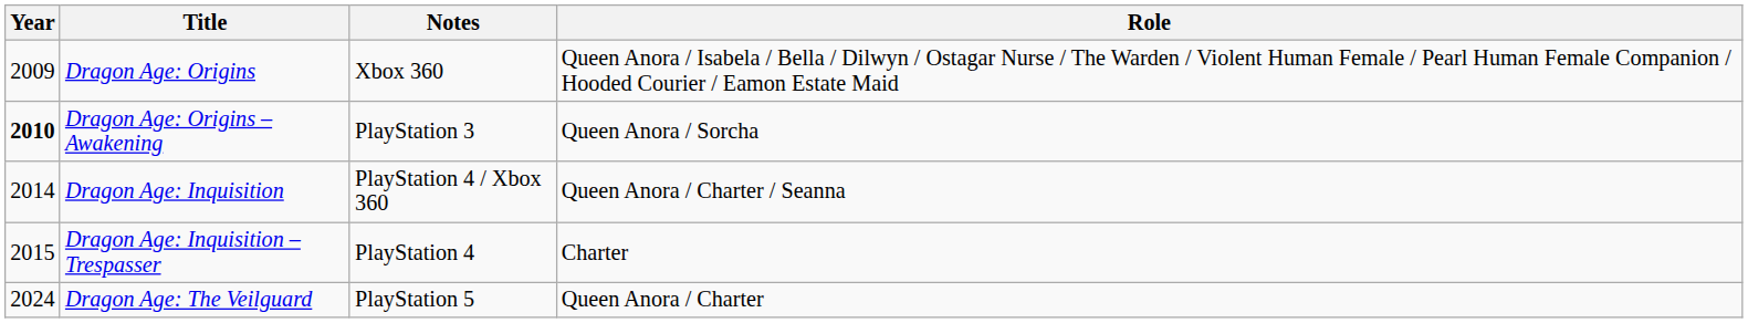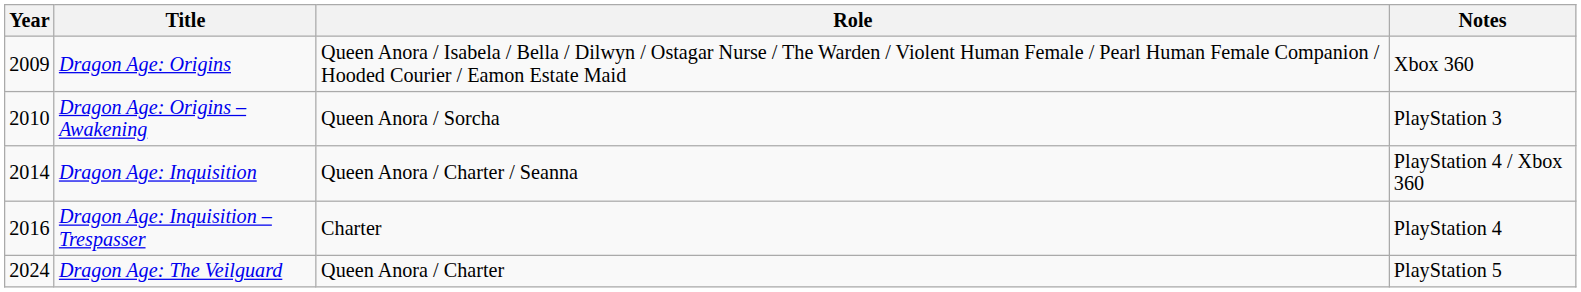columns swapped: Role <-> Notes
Dragon Age: Origins – Awakening | Year: bold -> normal
Dragon Age: Inquisition – Trespasser | Year: 2015 -> 2016
